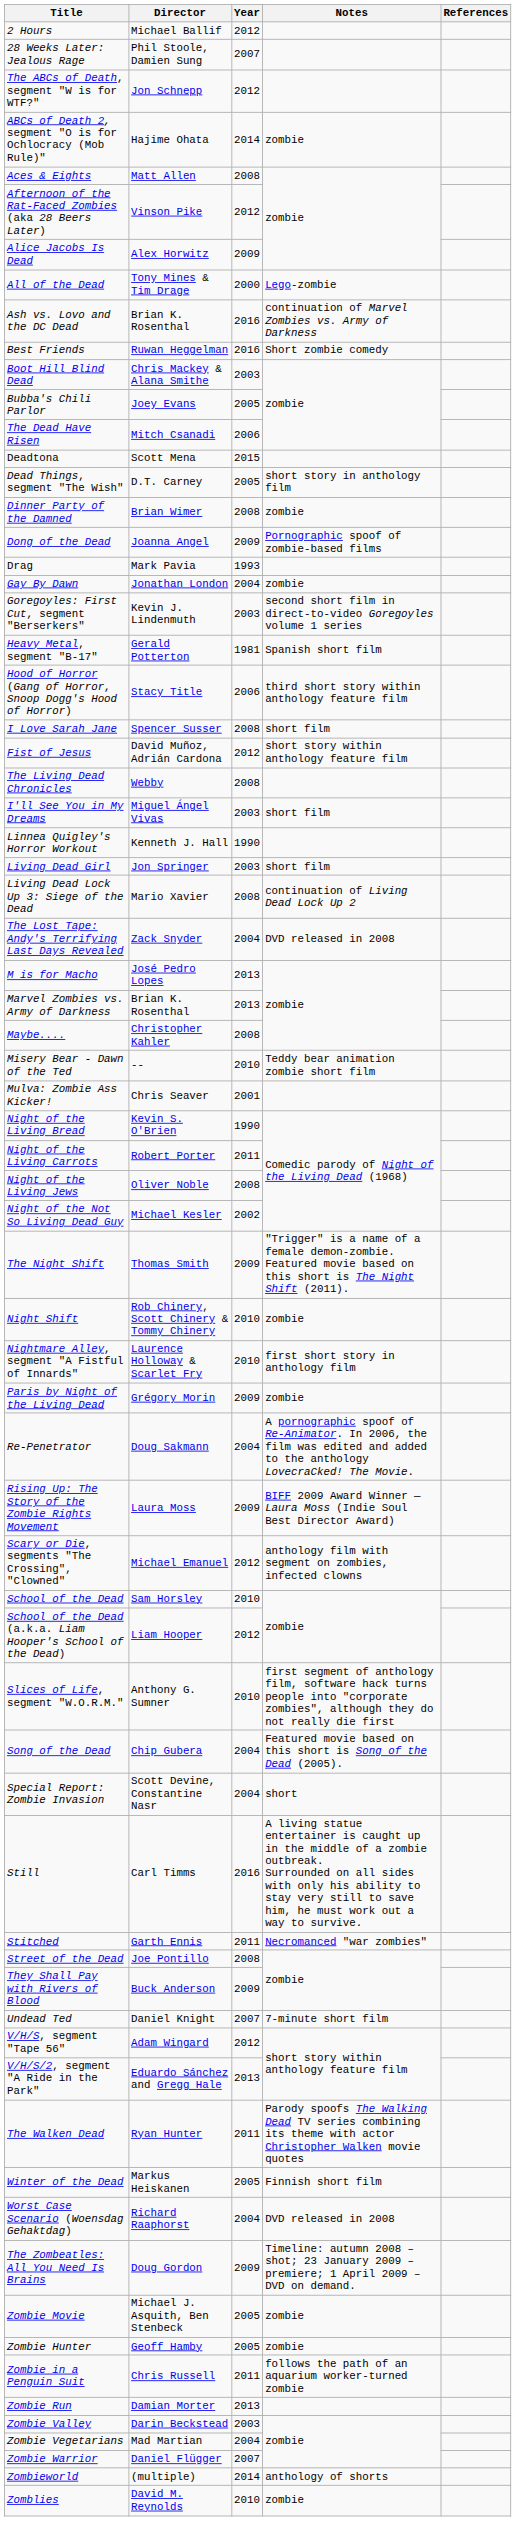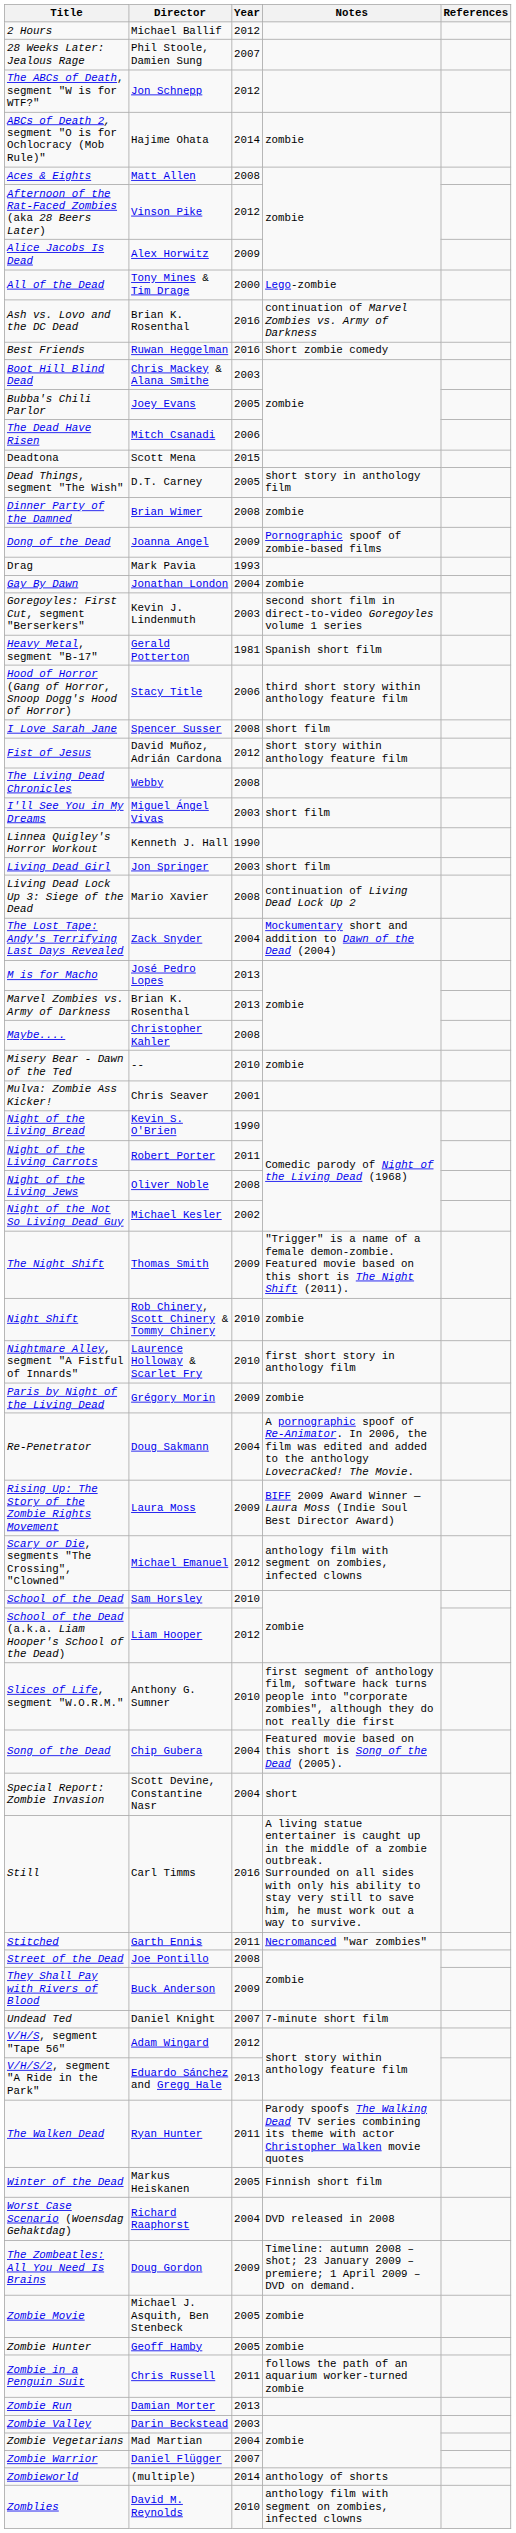The Lost Tape: Andy's Terrifying Last Days Revealed | Notes: DVD released in 2008 -> Mockumentary short and addition to Dawn of the Dead (2004)
Misery Bear - Dawn of the Ted | Notes: Teddy bear animation zombie short film -> zombie
Zomblies | Notes: zombie -> anthology film with segment on zombies, infected clowns
